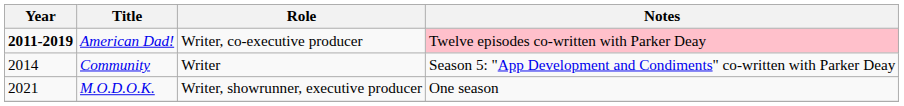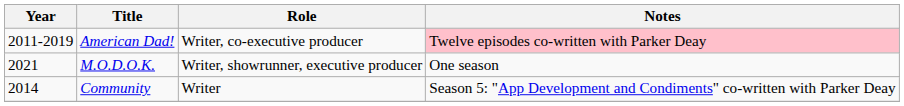American Dad! | Year: bold -> normal
rows swapped: Community <-> M.O.D.O.K.
